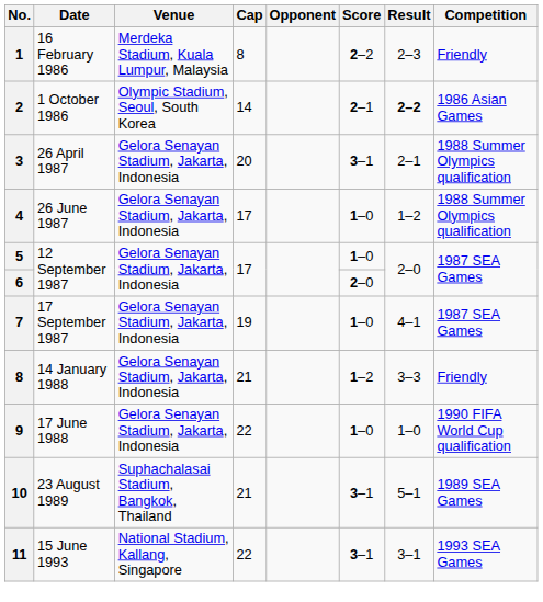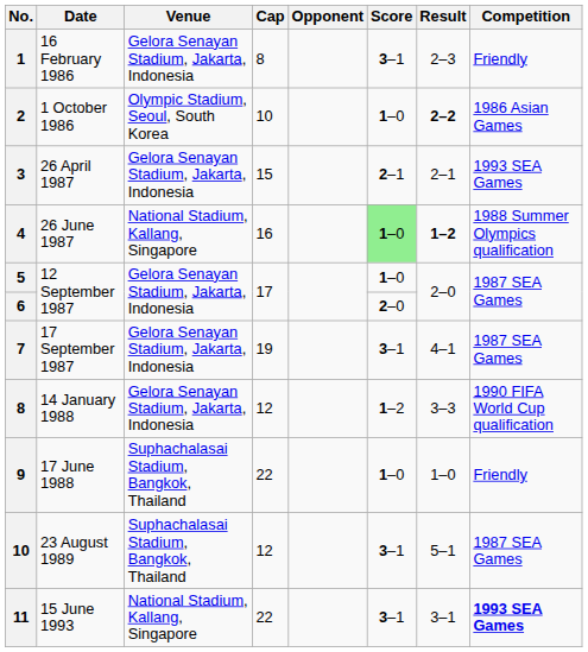16 February 1986 | Venue: Merdeka Stadium, Kuala Lumpur, Malaysia -> Gelora Senayan Stadium, Jakarta, Indonesia
16 February 1986 | Score: 2–2 -> 3–1
1 October 1986 | Cap: 14 -> 10
1 October 1986 | Score: 2–1 -> 1–0
26 April 1987 | Cap: 20 -> 15
26 April 1987 | Score: 3–1 -> 2–1
26 April 1987 | Competition: 1988 Summer Olympics qualification -> 1993 SEA Games
26 June 1987 | Venue: Gelora Senayan Stadium, Jakarta, Indonesia -> National Stadium, Kallang, Singapore
26 June 1987 | Cap: 17 -> 16
26 June 1987 | Score: no background -> lightgreen background
26 June 1987 | Result: normal -> bold
17 September 1987 | Score: 1–0 -> 3–1
14 January 1988 | Cap: 21 -> 12
14 January 1988 | Competition: Friendly -> 1990 FIFA World Cup qualification
17 June 1988 | Venue: Gelora Senayan Stadium, Jakarta, Indonesia -> Suphachalasai Stadium, Bangkok, Thailand
17 June 1988 | Competition: 1990 FIFA World Cup qualification -> Friendly
23 August 1989 | Cap: 21 -> 12
23 August 1989 | Competition: 1989 SEA Games -> 1987 SEA Games
15 June 1993 | Competition: normal -> bold
